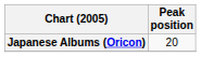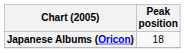Japanese Albums (Oricon) | Peak position: 20 -> 18
